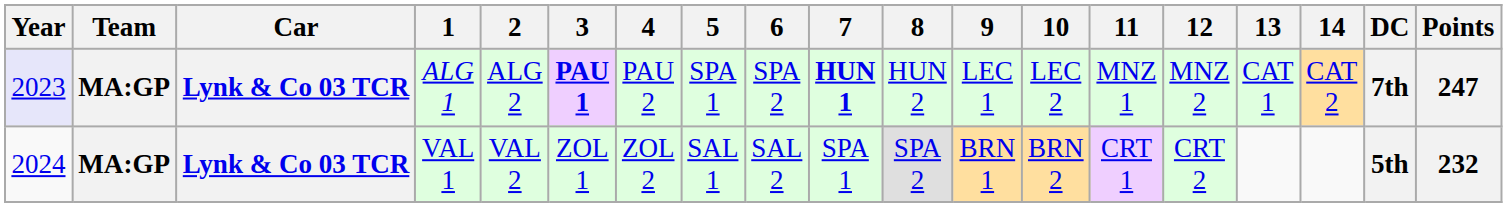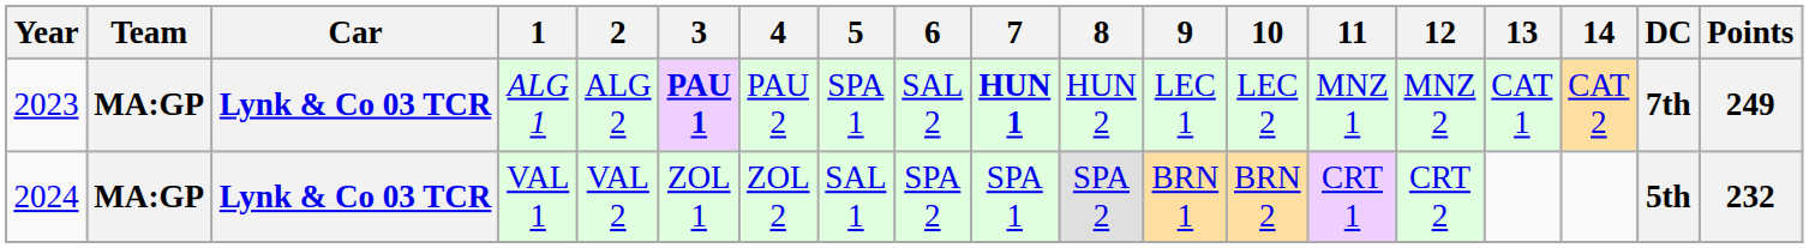ALG 1 | Year: lavender background -> no background
ALG 1 | 6: SPA 2 -> SAL 2
ALG 1 | Points: 247 -> 249
VAL 1 | 6: SAL 2 -> SPA 2
